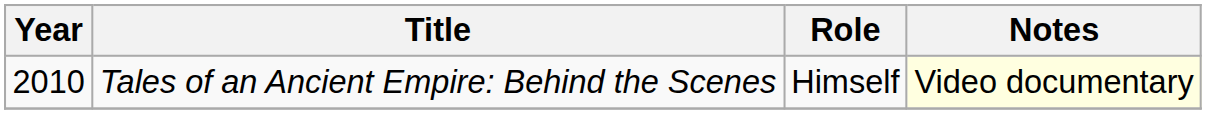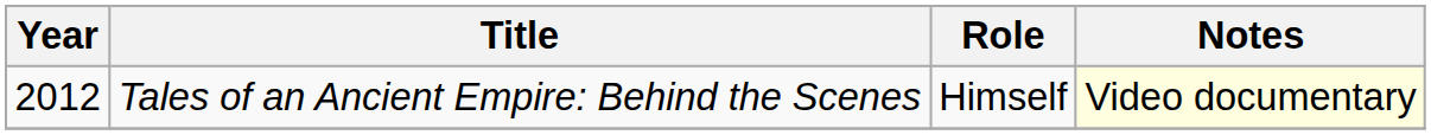Tales of an Ancient Empire: Behind the Scenes | Year: 2010 -> 2012
